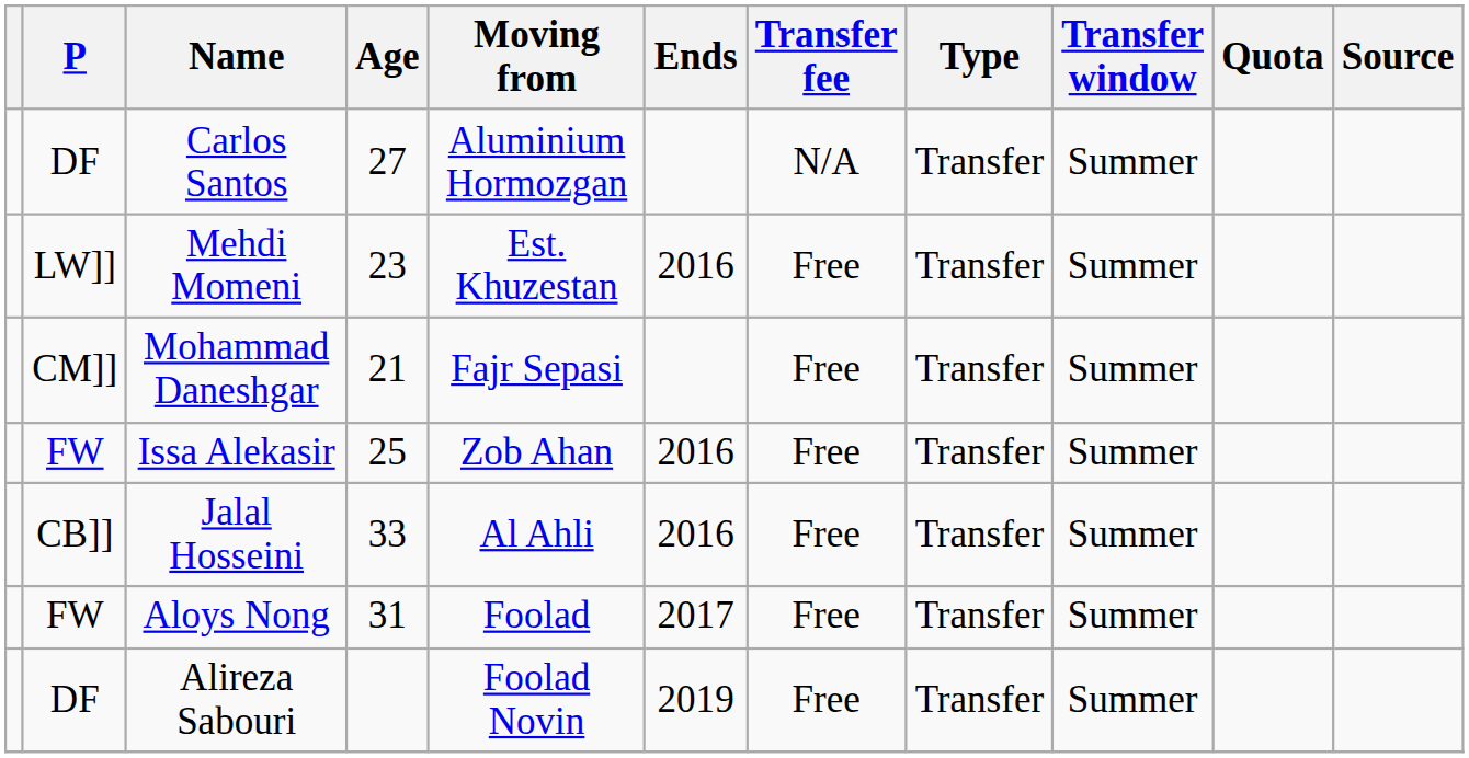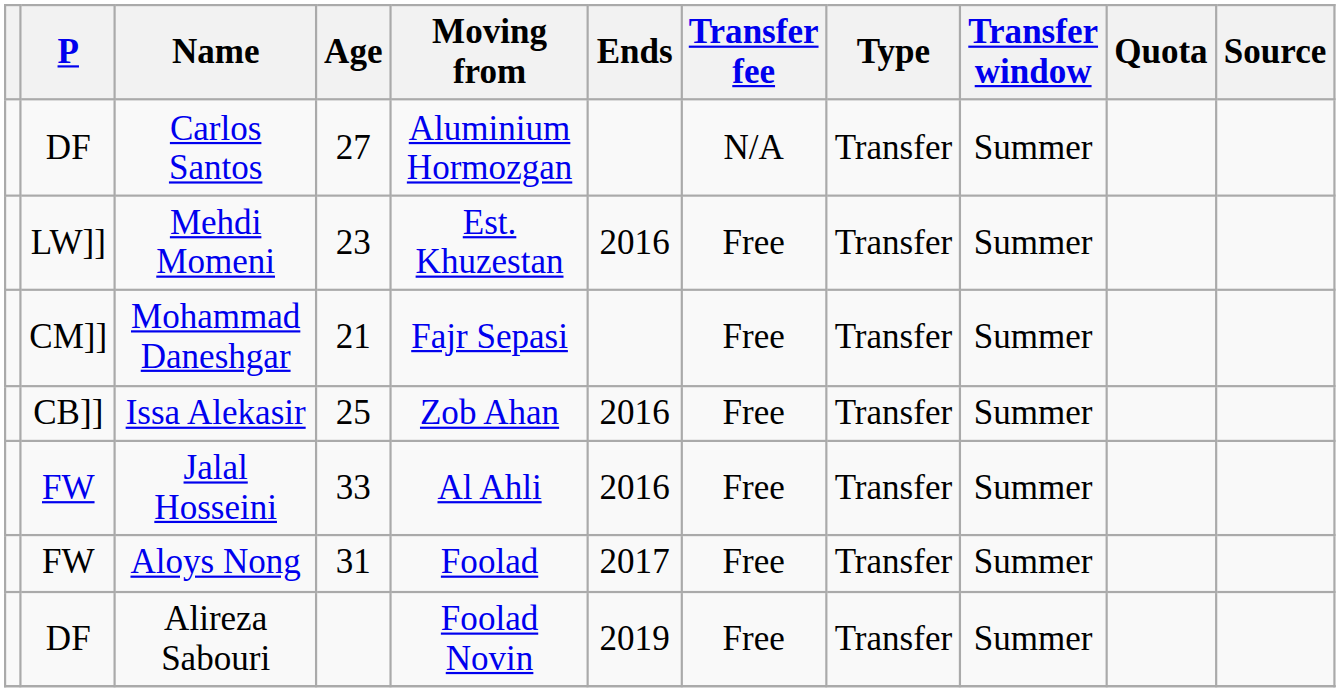Issa Alekasir | P: FW -> CB]]
Jalal Hosseini | P: CB]] -> FW
